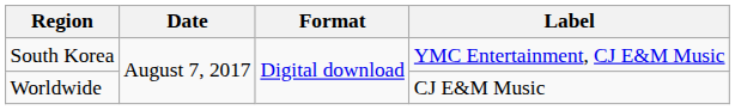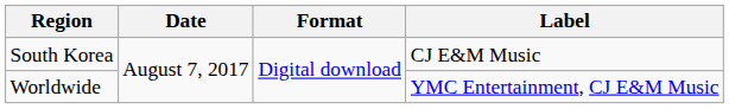South Korea | Label: YMC Entertainment, CJ E&M Music -> CJ E&M Music
Worldwide | Label: CJ E&M Music -> YMC Entertainment, CJ E&M Music
